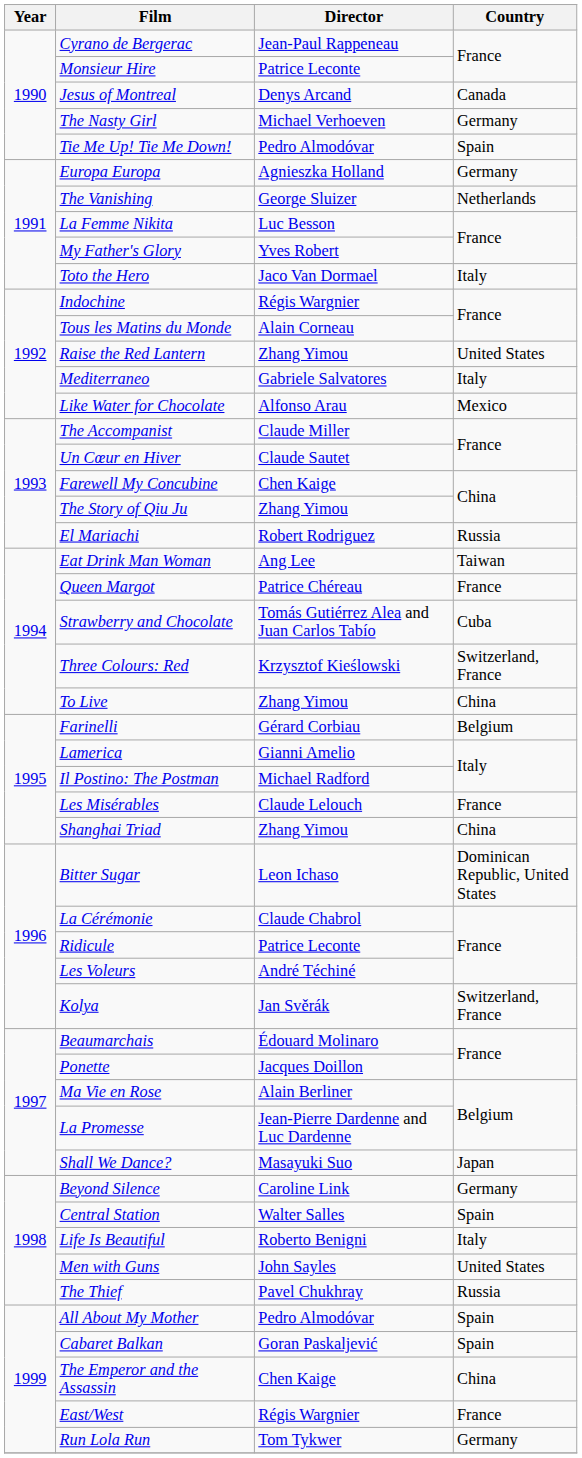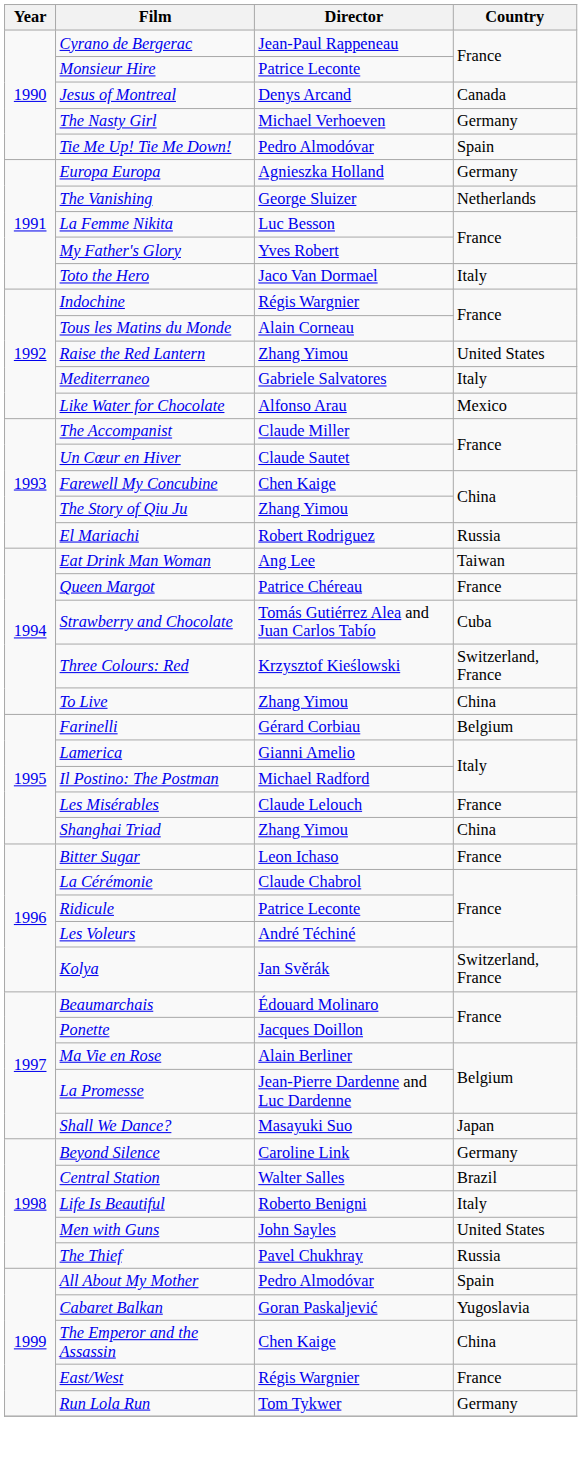Bitter Sugar | Country: Dominican Republic, United States -> France
Central Station | Country: Spain -> Brazil
Cabaret Balkan | Country: Spain -> Yugoslavia
